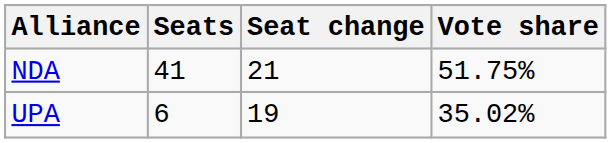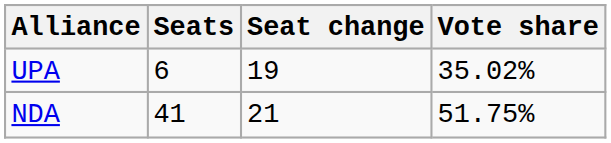rows swapped: NDA <-> UPA
